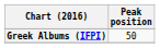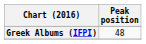Greek Albums (IFPI) | Peak position: 50 -> 48
